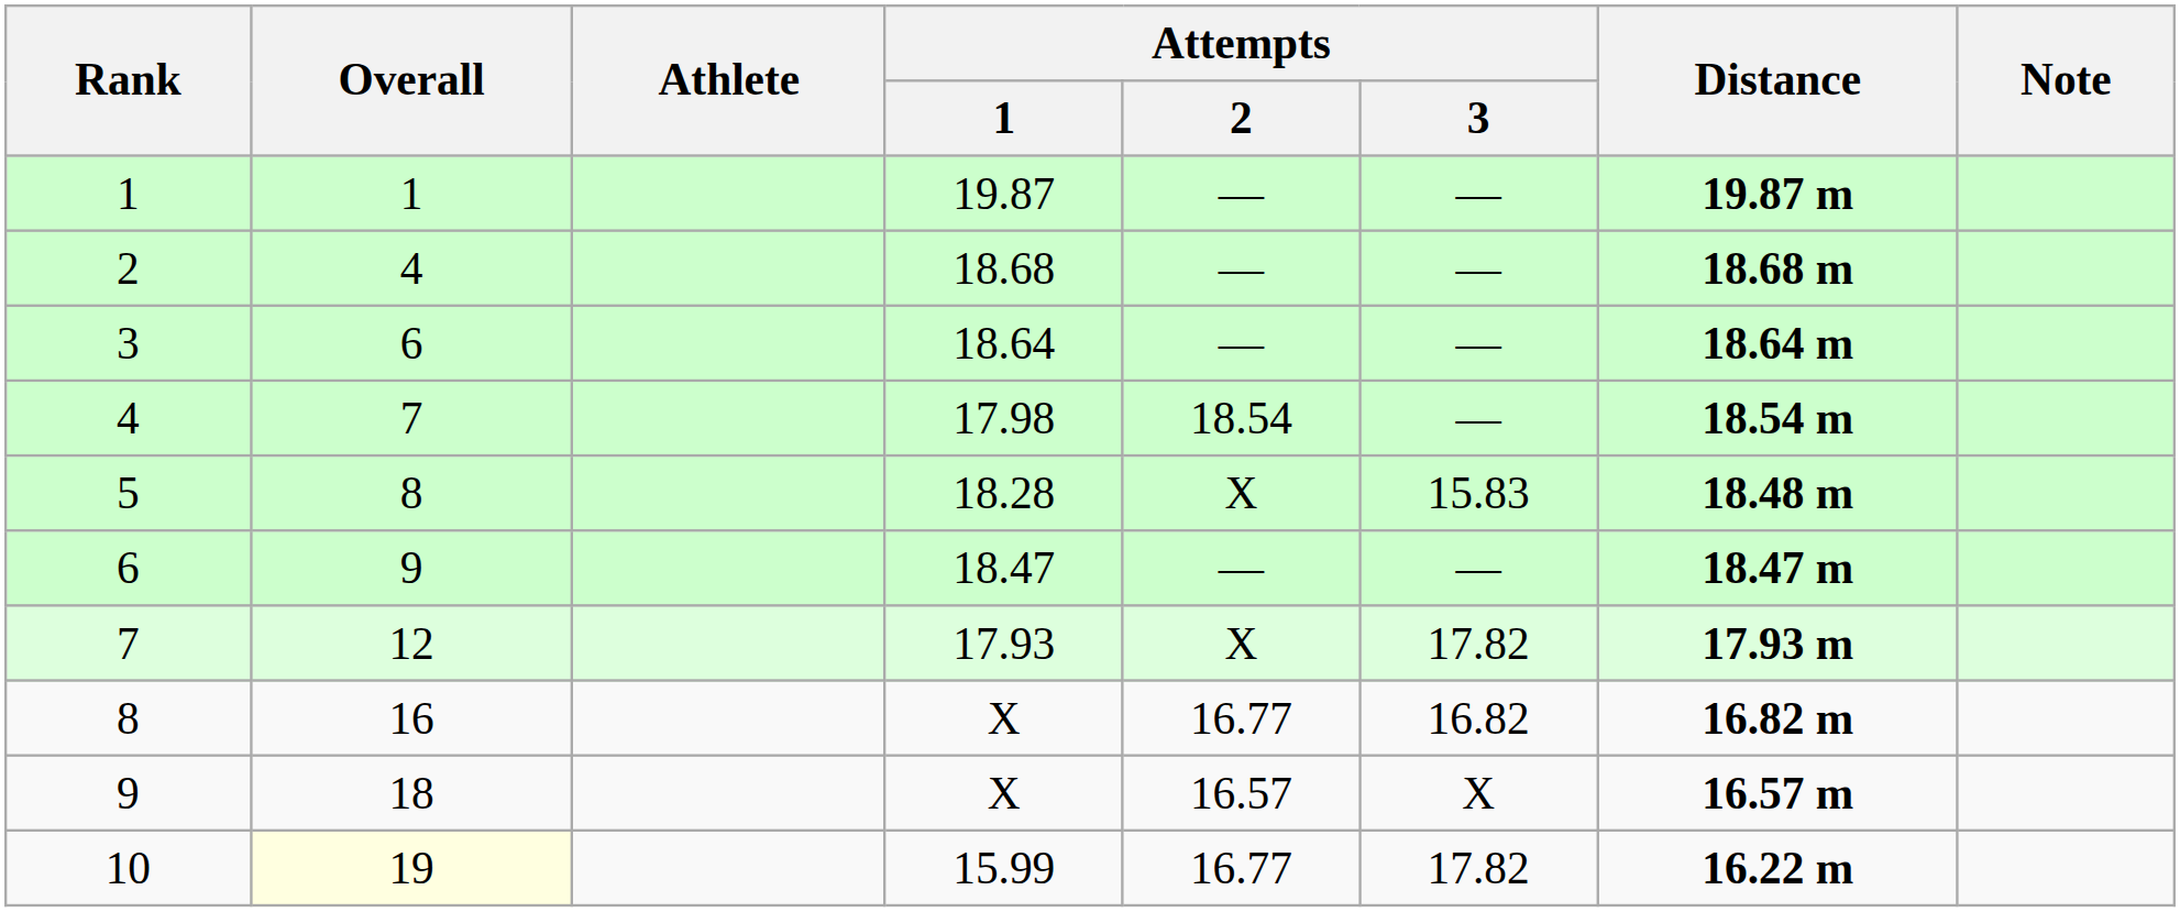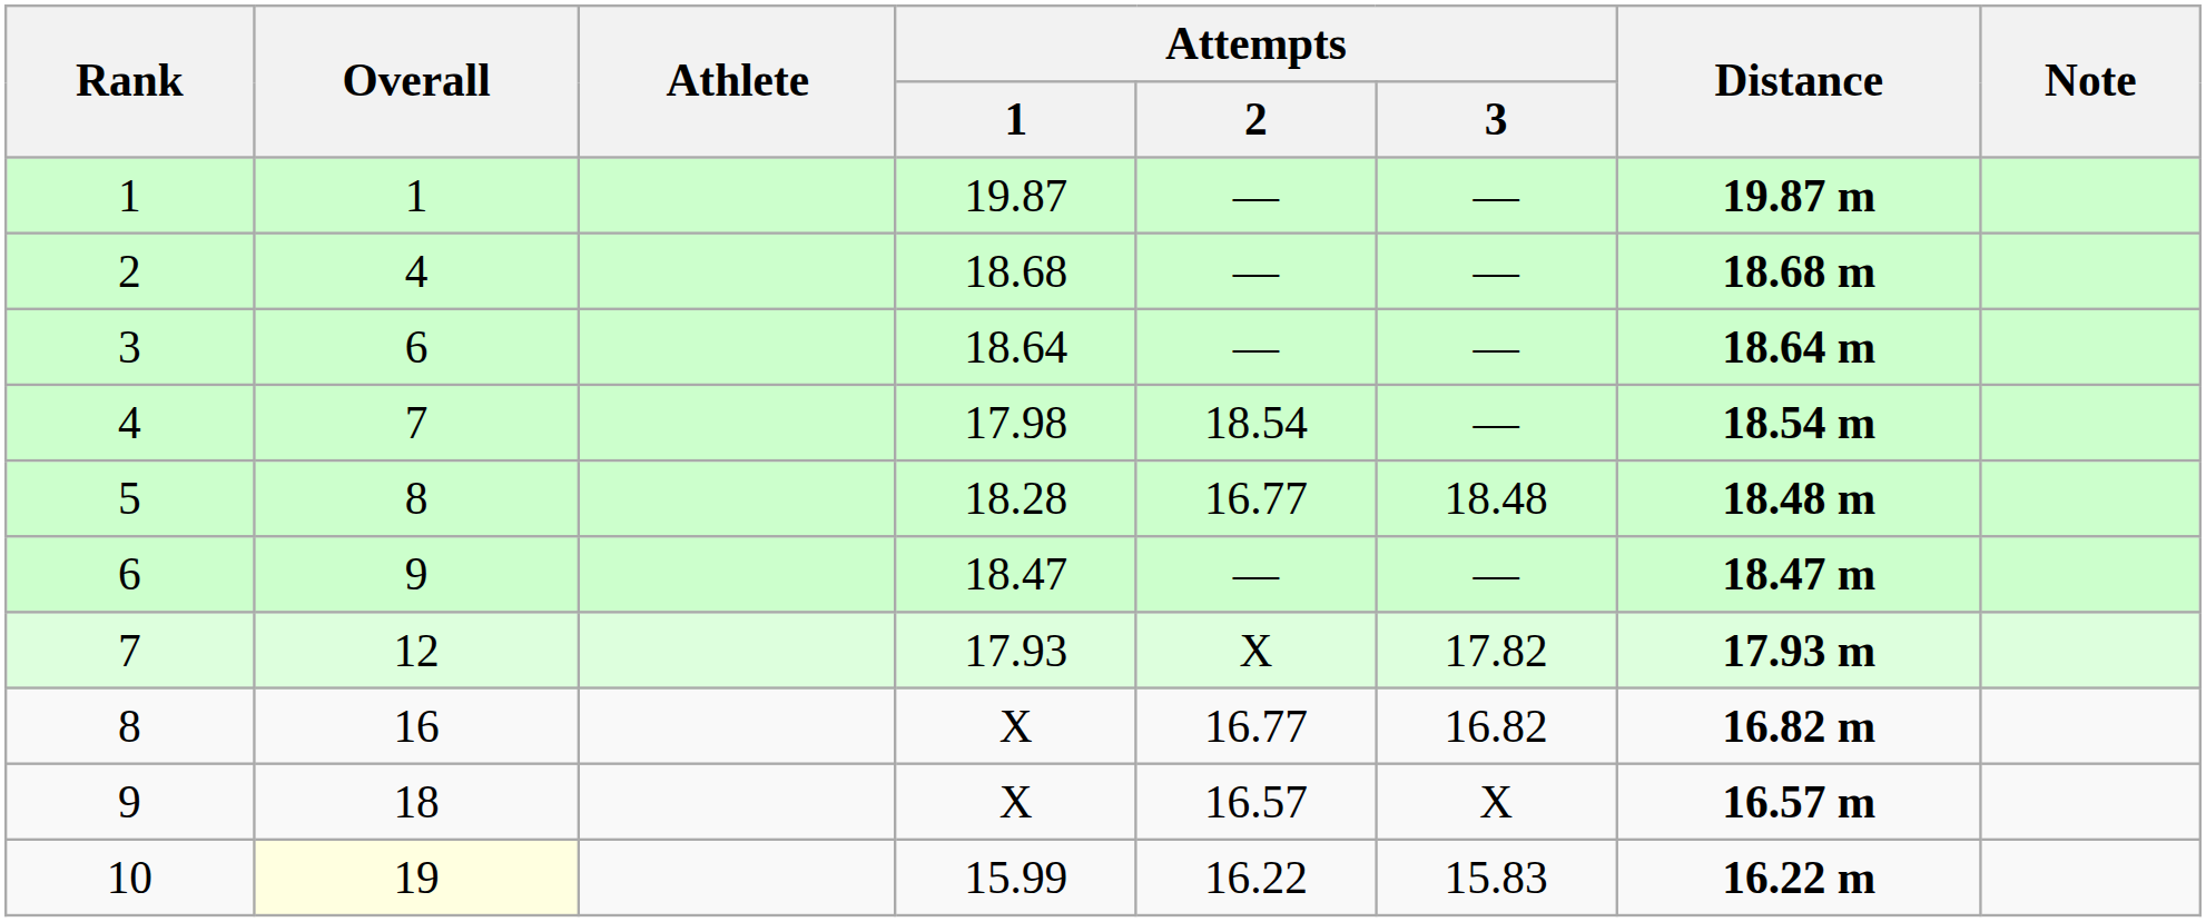5 | Attempts / 2: X -> 16.77
5 | Attempts / 3: 15.83 -> 18.48
10 | Attempts / 2: 16.77 -> 16.22
10 | Attempts / 3: 17.82 -> 15.83
